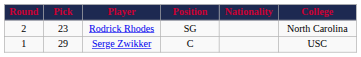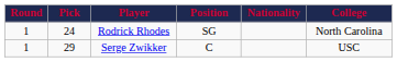Rodrick Rhodes | Round: 2 -> 1
Rodrick Rhodes | Pick: 23 -> 24
